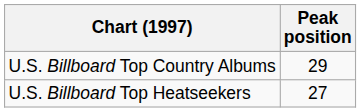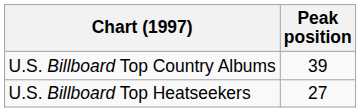U.S. Billboard Top Country Albums | Peak position: 29 -> 39
